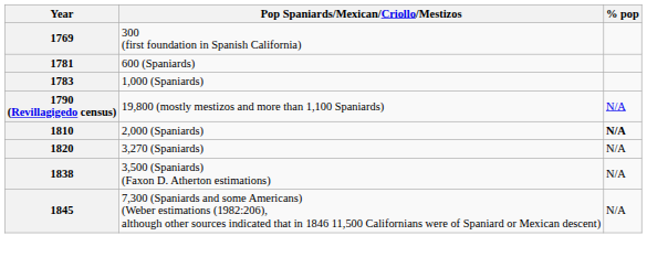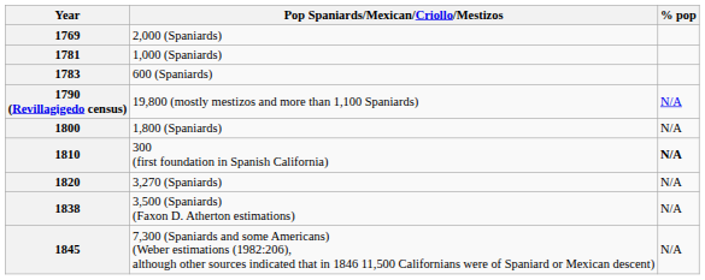1769 | Pop Spaniards/Mexican/Criollo/Mestizos: 300 (first foundation in Spanish California) -> 2,000 (Spaniards)
1781 | Pop Spaniards/Mexican/Criollo/Mestizos: 600 (Spaniards) -> 1,000 (Spaniards)
1783 | Pop Spaniards/Mexican/Criollo/Mestizos: 1,000 (Spaniards) -> 600 (Spaniards)
+ row: 1800 | 1,800 (Spaniards) | N/A
1810 | Pop Spaniards/Mexican/Criollo/Mestizos: 2,000 (Spaniards) -> 300 (first foundation in Spanish California)
